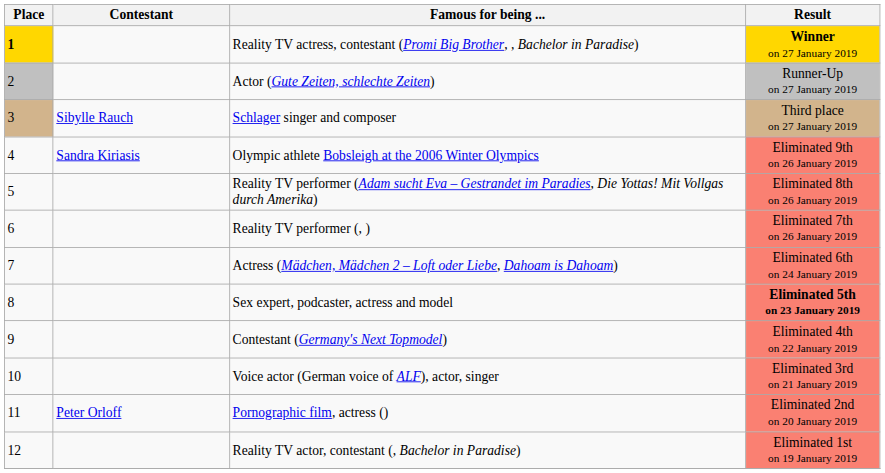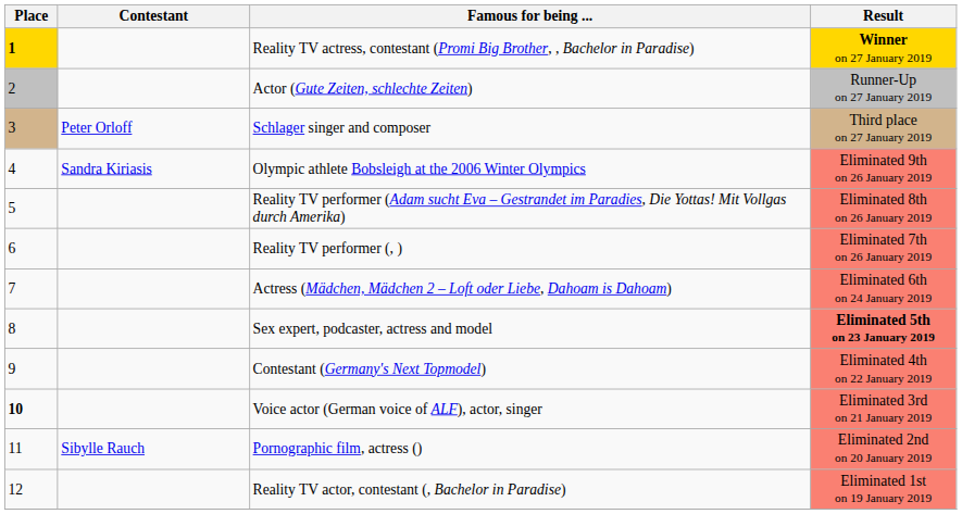Schlager singer and composer | Contestant: Sibylle Rauch -> Peter Orloff
Voice actor (German voice of ALF), actor, singer | Place: normal -> bold
Pornographic film, actress () | Contestant: Peter Orloff -> Sibylle Rauch
